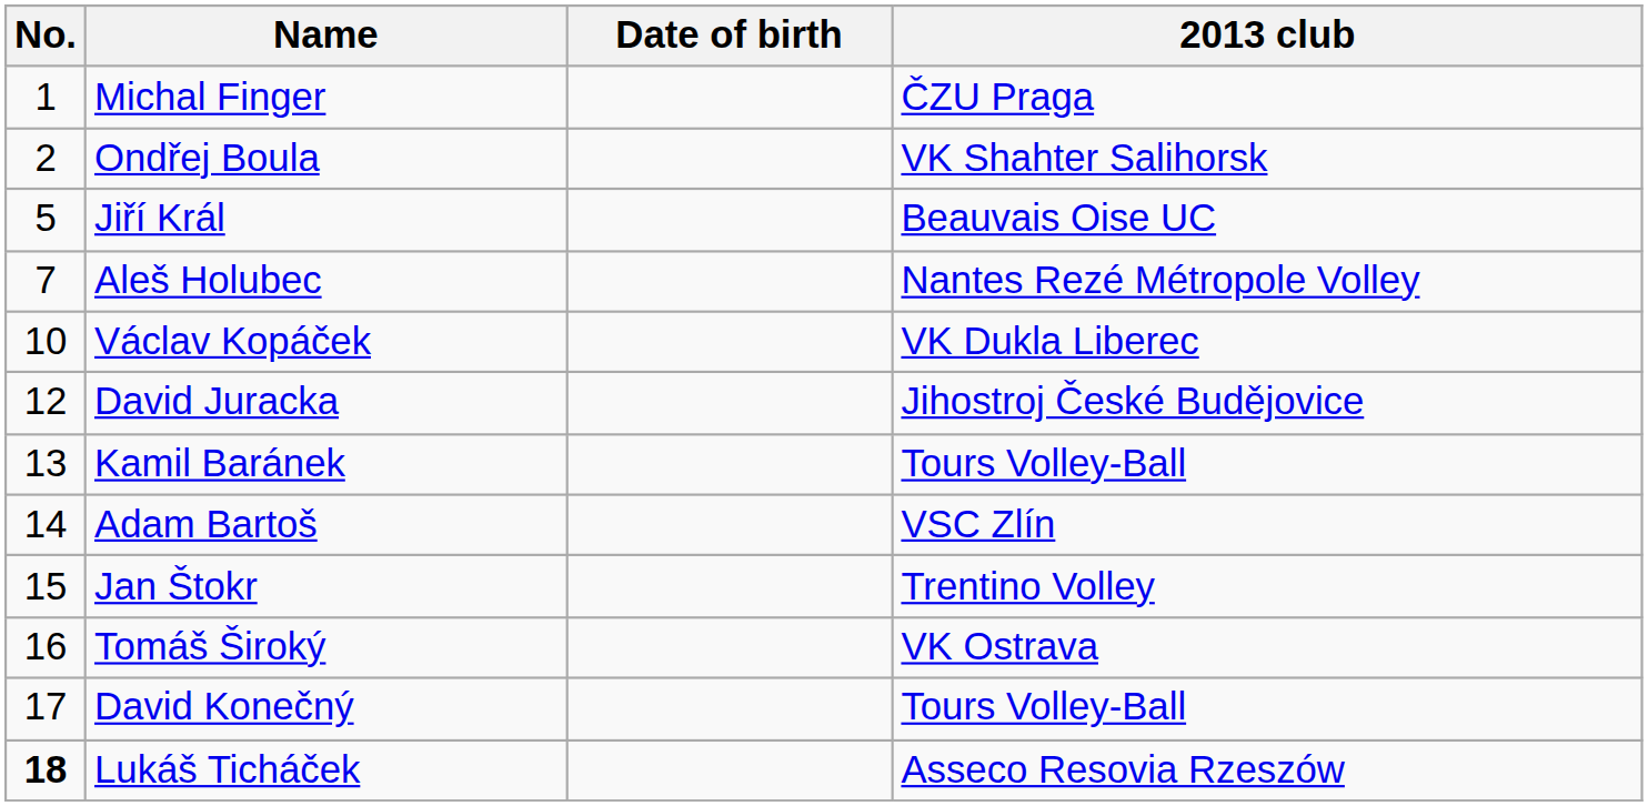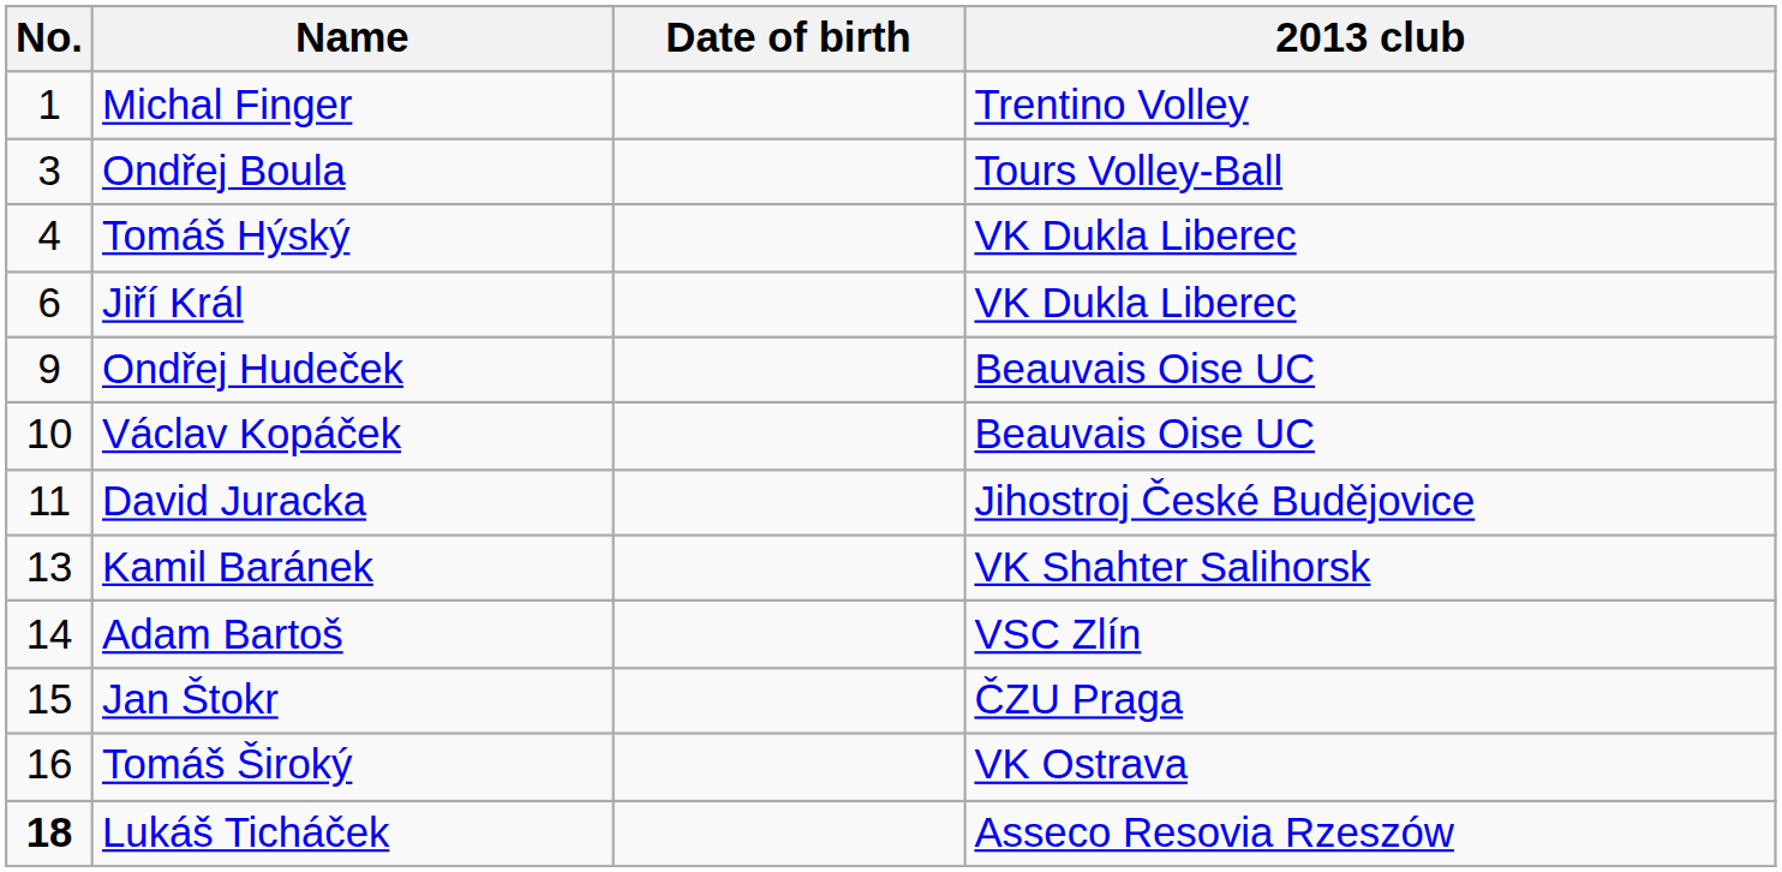Michal Finger | 2013 club: ČZU Praga -> Trentino Volley
Ondřej Boula | No.: 2 -> 3
Ondřej Boula | 2013 club: VK Shahter Salihorsk -> Tours Volley-Ball
+ row: 4 | Tomáš Hýský | VK Dukla Liberec
Jiří Král | No.: 5 -> 6
Jiří Král | 2013 club: Beauvais Oise UC -> VK Dukla Liberec
- row: 7 | Aleš Holubec | Nantes Rezé Métropole Volley
+ row: 9 | Ondřej Hudeček | Beauvais Oise UC
Václav Kopáček | 2013 club: VK Dukla Liberec -> Beauvais Oise UC
David Juracka | No.: 12 -> 11
Kamil Baránek | 2013 club: Tours Volley-Ball -> VK Shahter Salihorsk
Jan Štokr | 2013 club: Trentino Volley -> ČZU Praga
- row: 17 | David Konečný | Tours Volley-Ball
